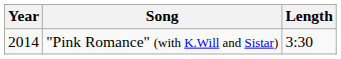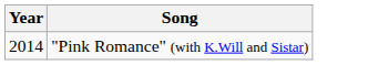- column: Length | 3:30
